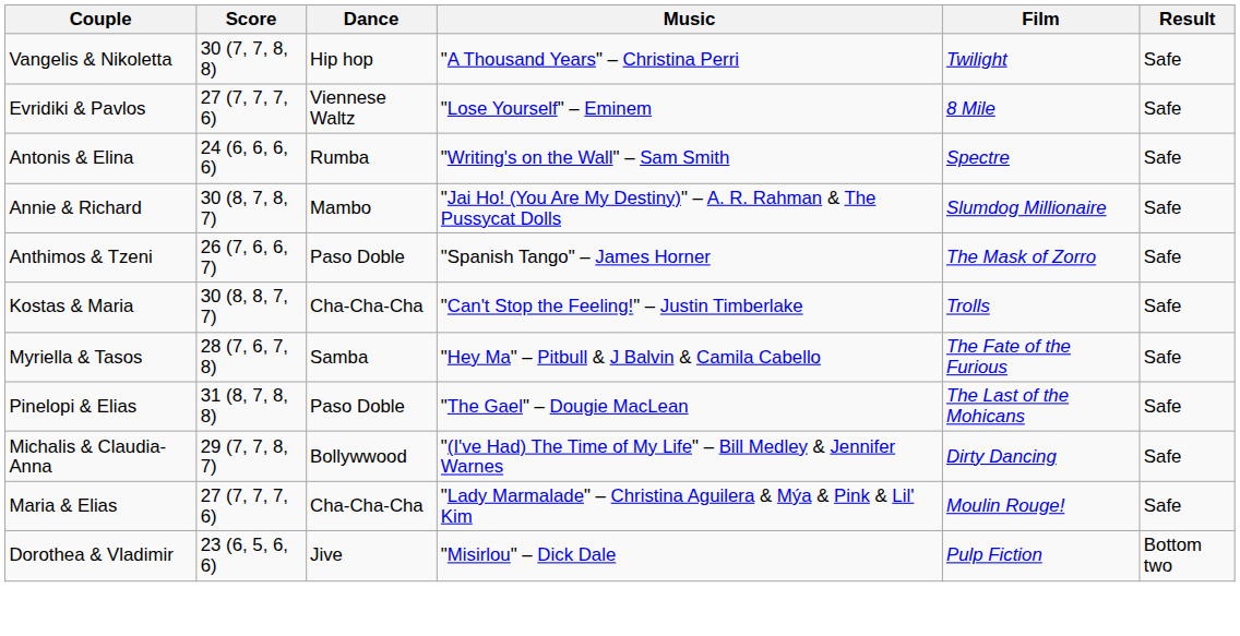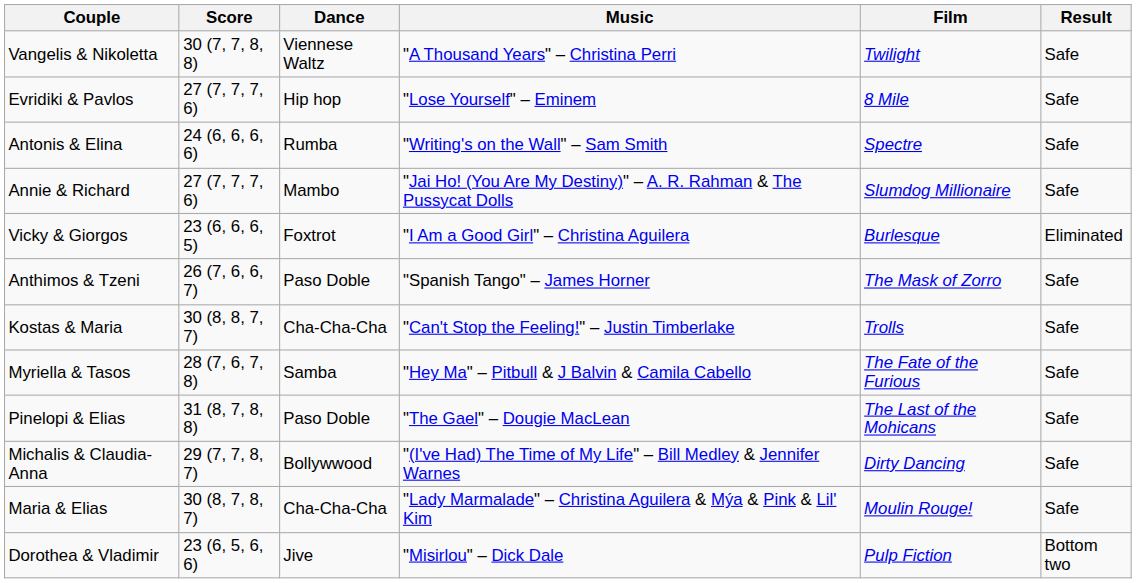Vangelis & Nikoletta | Dance: Hip hop -> Viennese Waltz
Evridiki & Pavlos | Dance: Viennese Waltz -> Hip hop
Annie & Richard | Score: 30 (8, 7, 8, 7) -> 27 (7, 7, 7, 6)
+ row: Vicky & Giorgos | 23 (6, 6, 6, 5) | Foxtrot | "I Am a Good Girl" – Christina Aguilera | Burlesque | Eliminated
Maria & Elias | Score: 27 (7, 7, 7, 6) -> 30 (8, 7, 8, 7)
